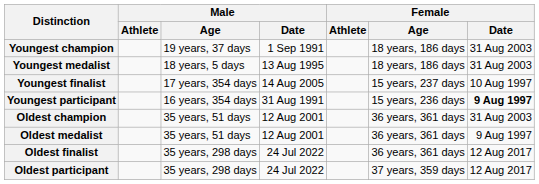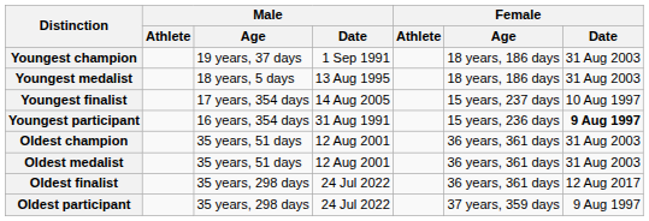Oldest medalist | Female / Date: 9 Aug 1997 -> 31 Aug 2003
Oldest participant | Female / Date: 12 Aug 2017 -> 9 Aug 1997
